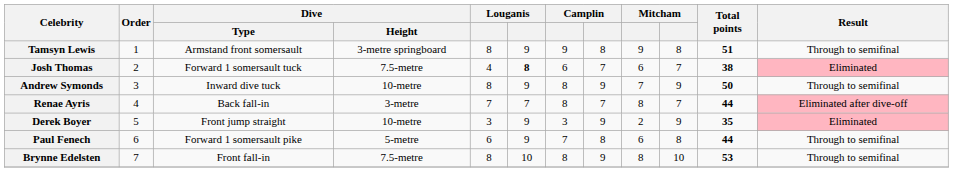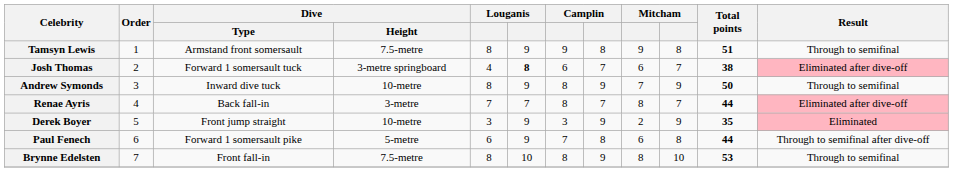Tamsyn Lewis | Dive / Height: 3-metre springboard -> 7.5-metre
Josh Thomas | Dive / Height: 7.5-metre -> 3-metre springboard
Josh Thomas | Result: Eliminated -> Eliminated after dive-off
Paul Fenech | Result: Through to semifinal -> Through to semifinal after dive-off
